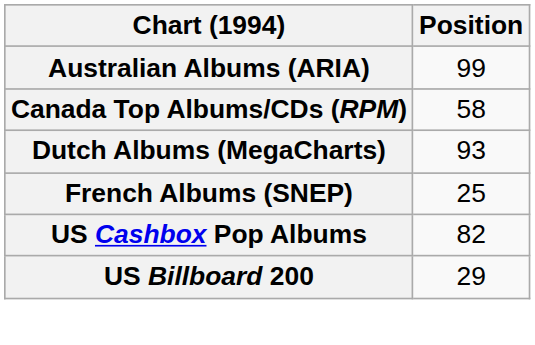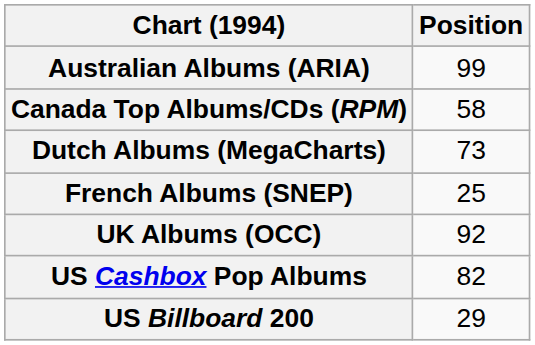Dutch Albums (MegaCharts) | Position: 93 -> 73
+ row: UK Albums (OCC) | 92
